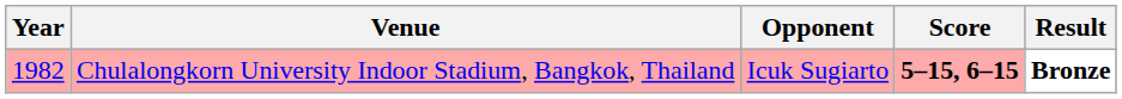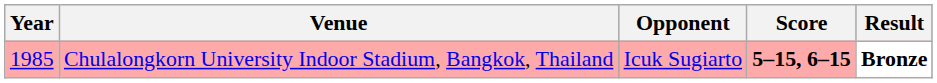Chulalongkorn University Indoor Stadium, Bangkok, Thailand | Year: 1982 -> 1985
